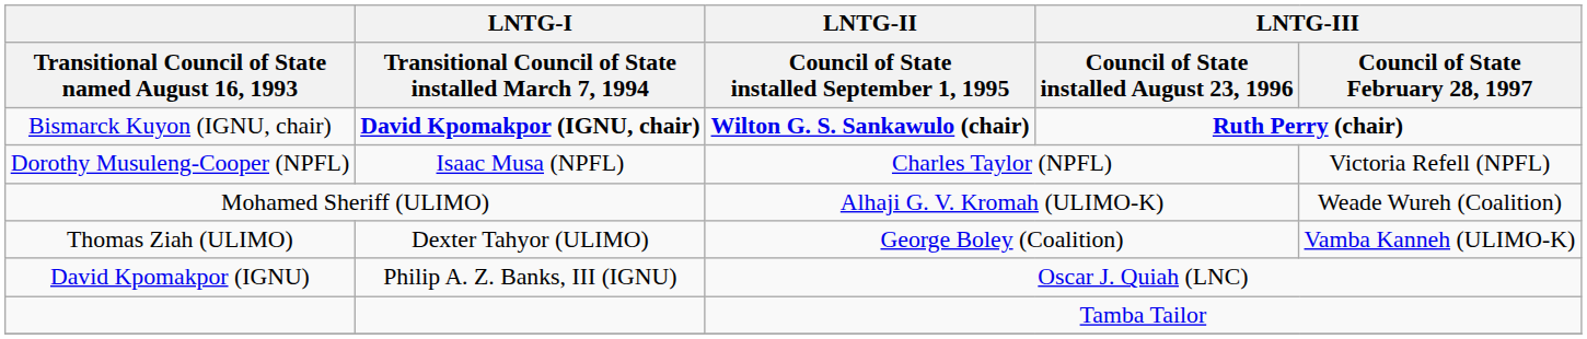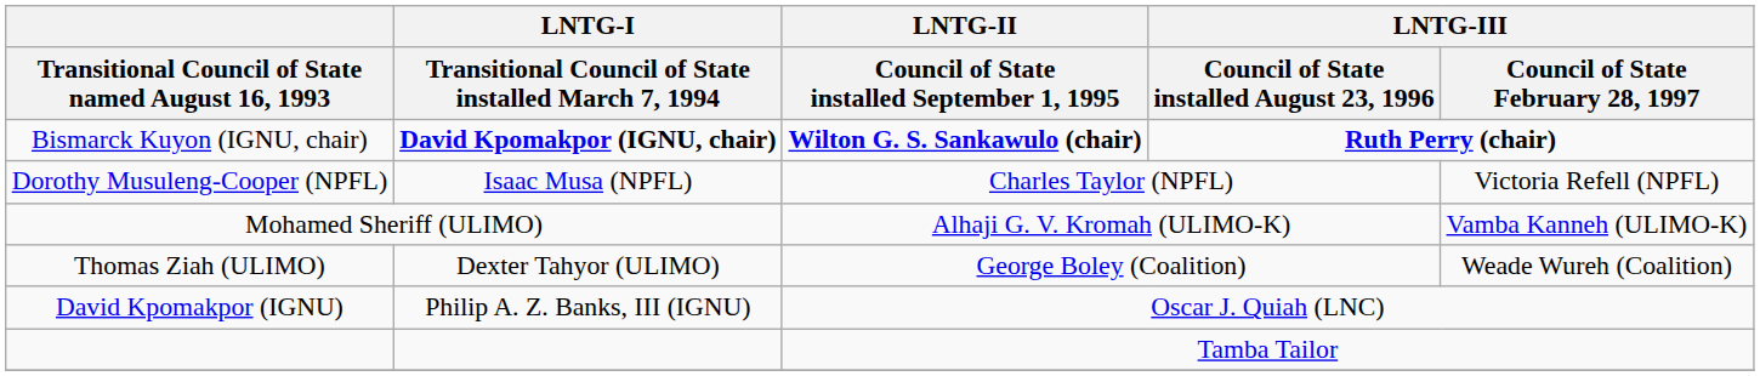Mohamed Sheriff (ULIMO) | LNTG-III / Council of State February 28, 1997: Weade Wureh (Coalition) -> Vamba Kanneh (ULIMO-K)
Thomas Ziah (ULIMO) | LNTG-III / Council of State February 28, 1997: Vamba Kanneh (ULIMO-K) -> Weade Wureh (Coalition)
